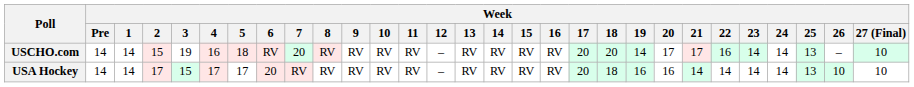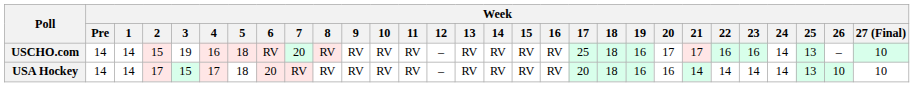USCHO.com | Week / 17: 20 -> 25
USCHO.com | Week / 18: 20 -> 18
USCHO.com | Week / 19: 14 -> 16
USCHO.com | Week / 23: 14 -> 16
USA Hockey | Week / 5: 17 -> 18
